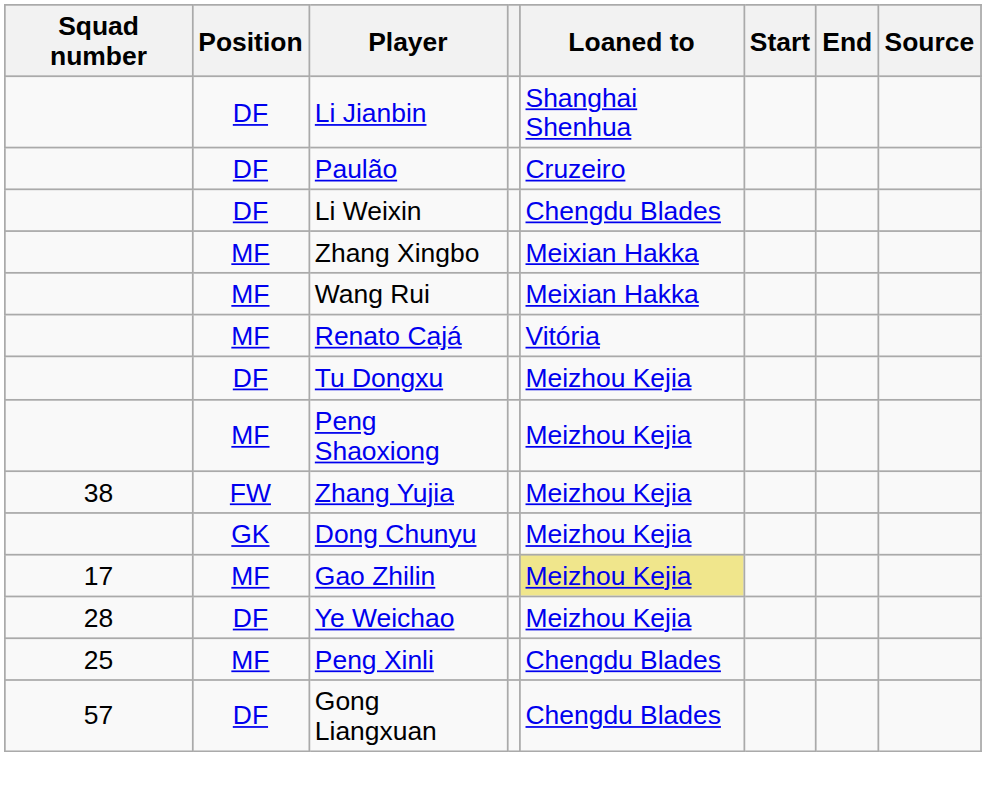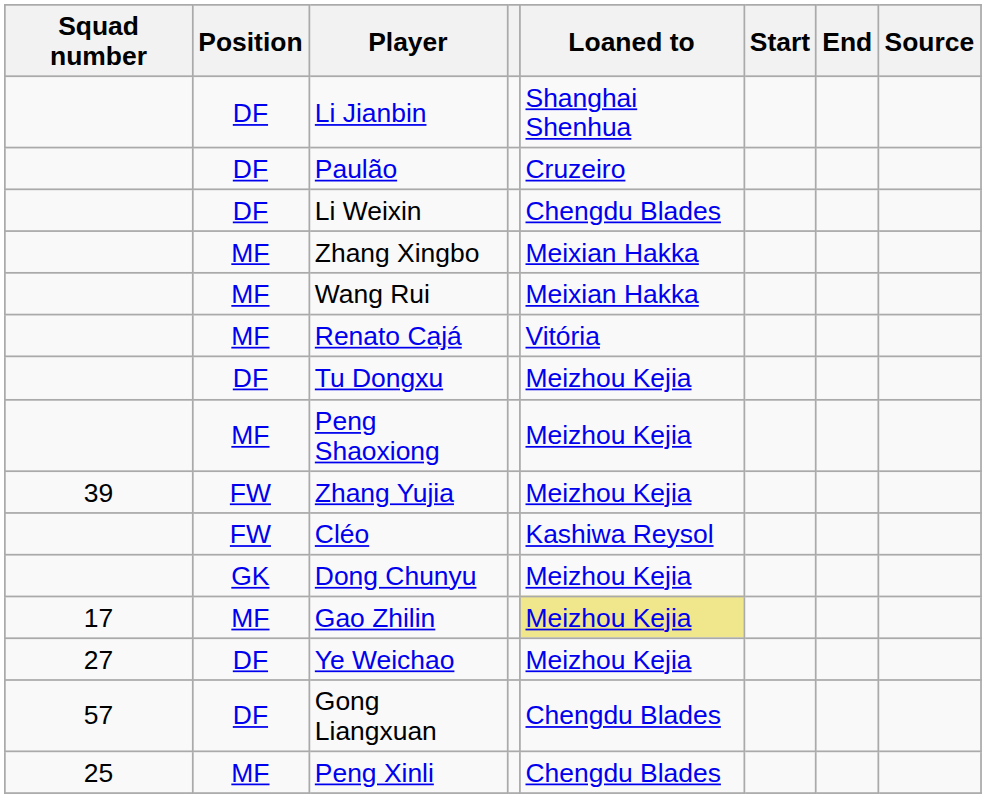Zhang Yujia | Squad number: 38 -> 39
+ row: FW | Cléo | Kashiwa Reysol
Ye Weichao | Squad number: 28 -> 27
rows swapped: Gong Liangxuan <-> Peng Xinli
